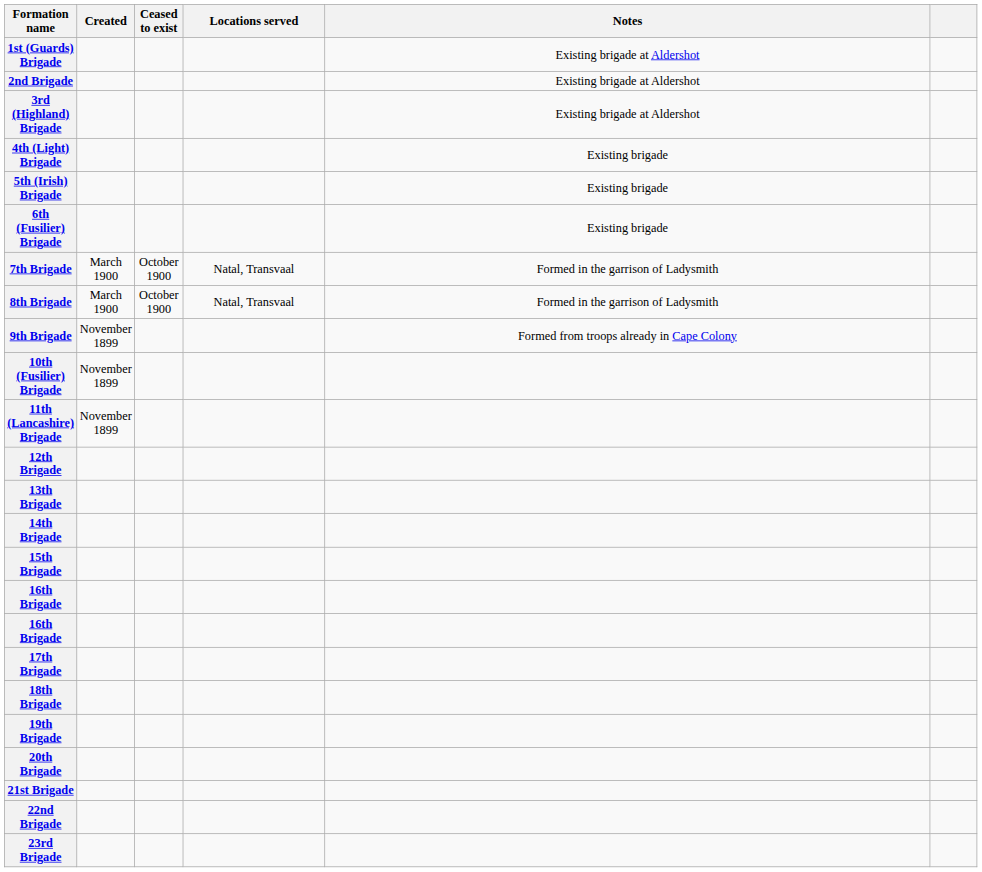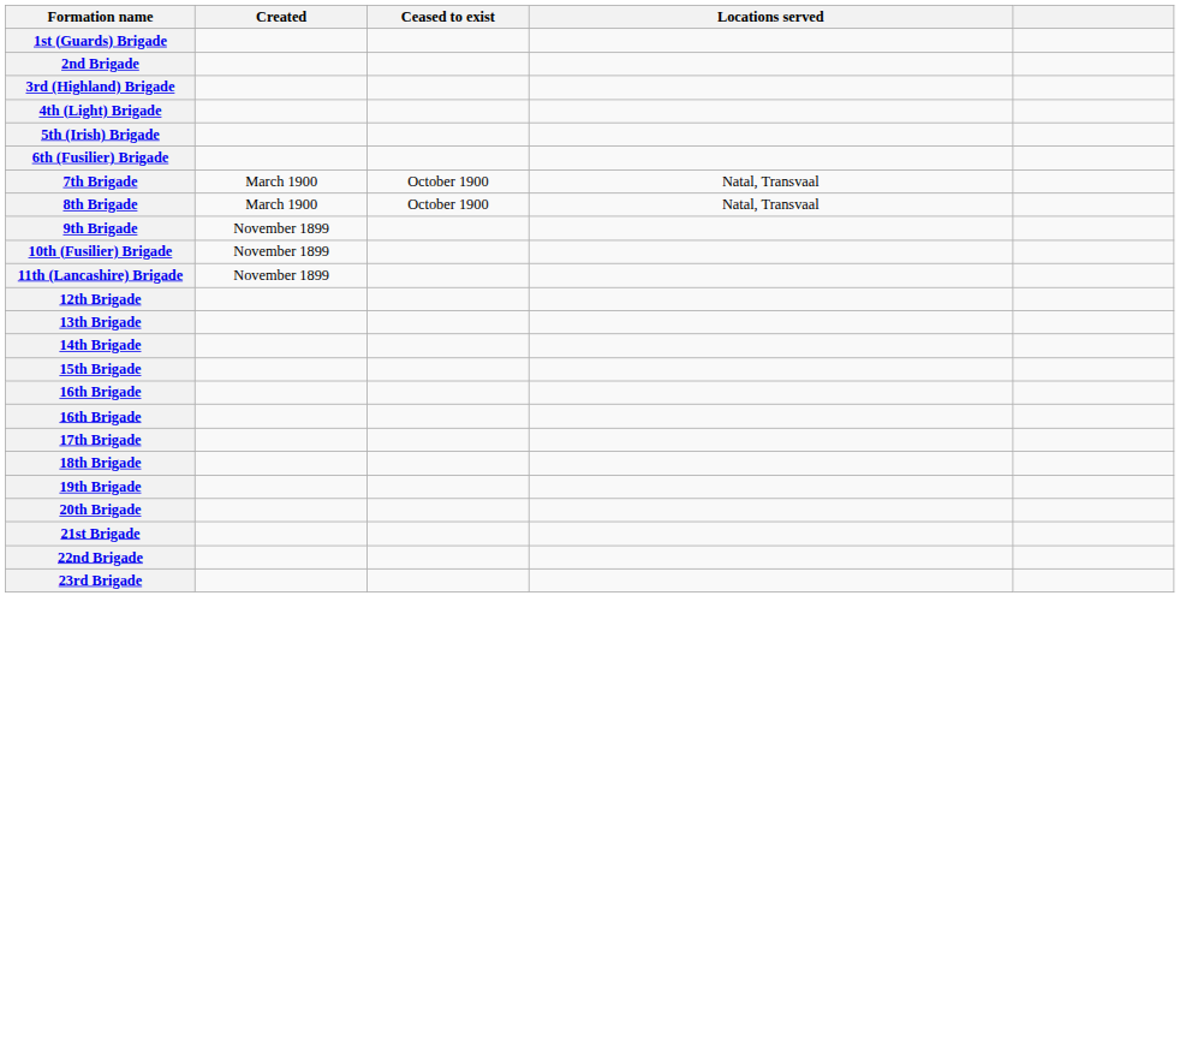- column: Notes | Existing brigade at Aldershot | Existing brigade at Aldershot | Existing brigade at Aldershot | Existing brigade | Existing brigade | Existing brigade | Formed in the garrison of Ladysmith | Formed in the garrison of Ladysmith | Formed from troops already in Cape Colony
